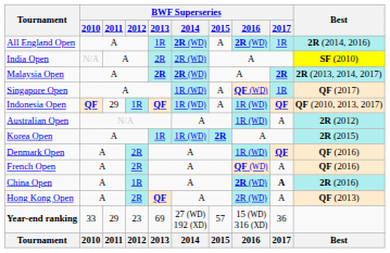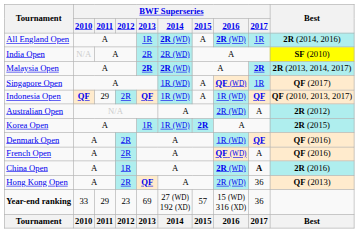Indonesia Open | BWF Superseries / 2012: 1R -> 2R
Australian Open | BWF Superseries / 2016: 1R (WD) -> 2R (WD)
Hong Kong Open | BWF Superseries / 2017: A -> 36
